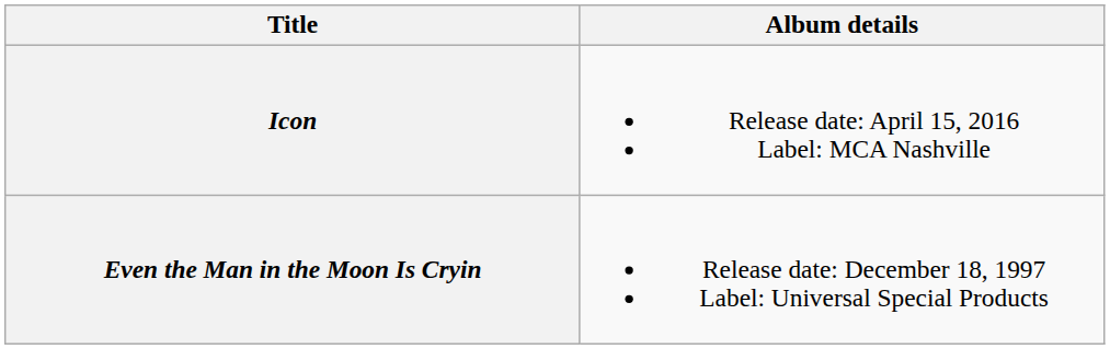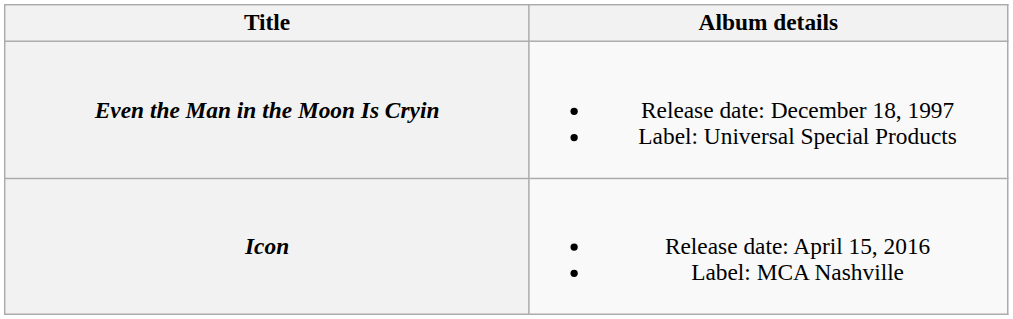rows swapped: Even the Man in the Moon Is Cryin <-> Icon
